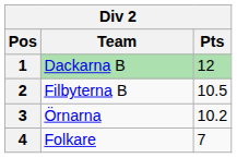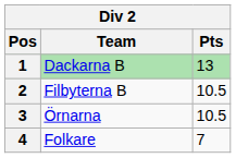1 | Pts: 12 -> 13
3 | Pts: 10.2 -> 10.5
